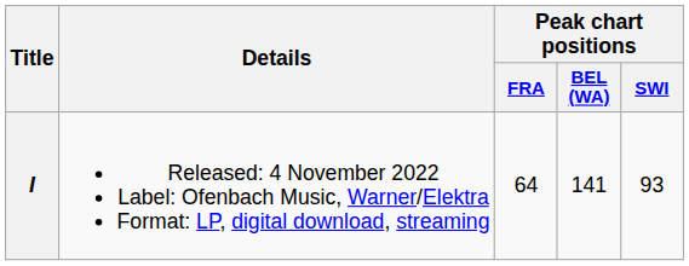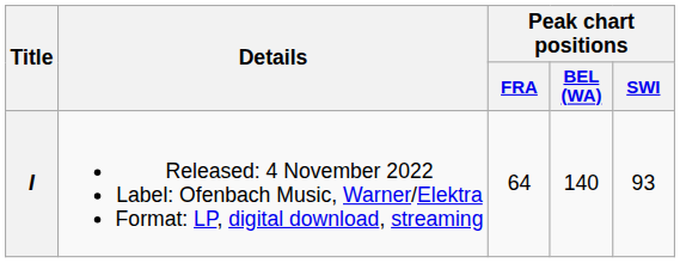I | Peak chart positions / BEL (WA): 141 -> 140
